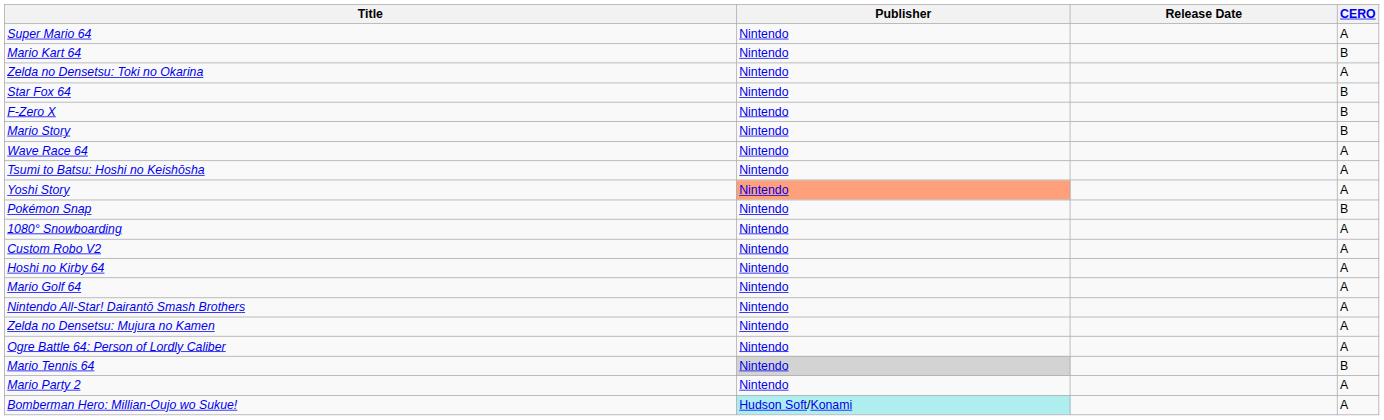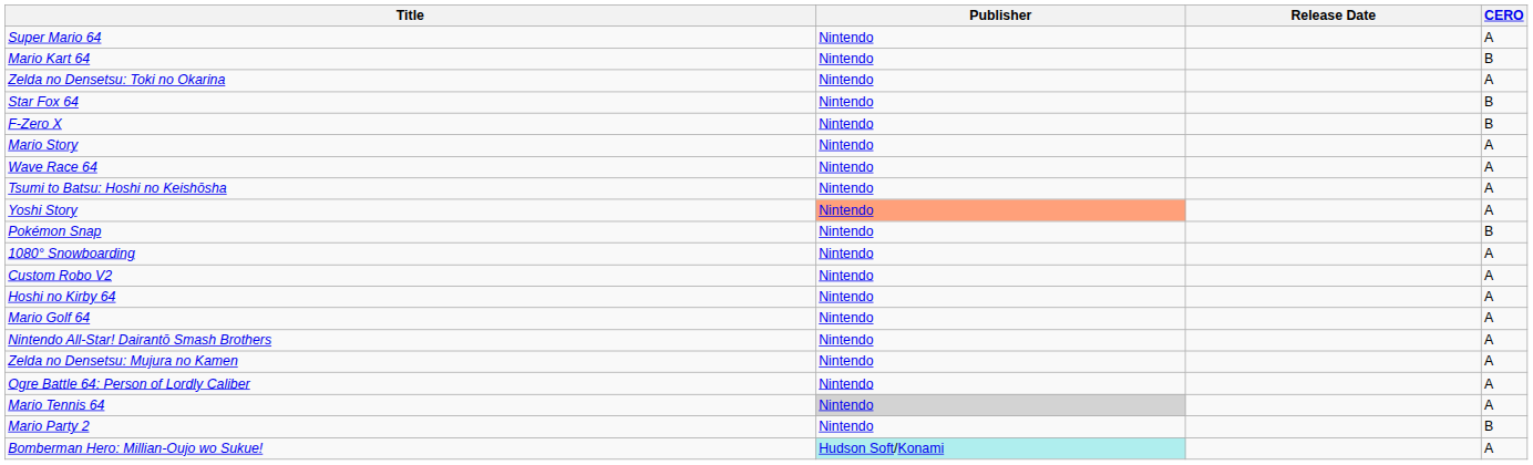Mario Story | CERO: B -> A
Mario Tennis 64 | CERO: B -> A
Mario Party 2 | CERO: A -> B
